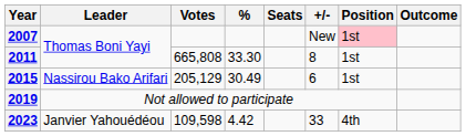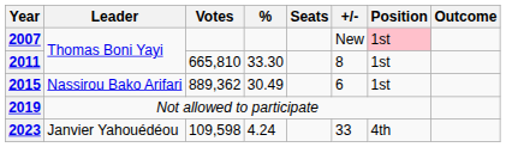2011 | Votes: 665,808 -> 665,810
2015 | Votes: 205,129 -> 889,362
2023 | %: 4.42 -> 4.24
